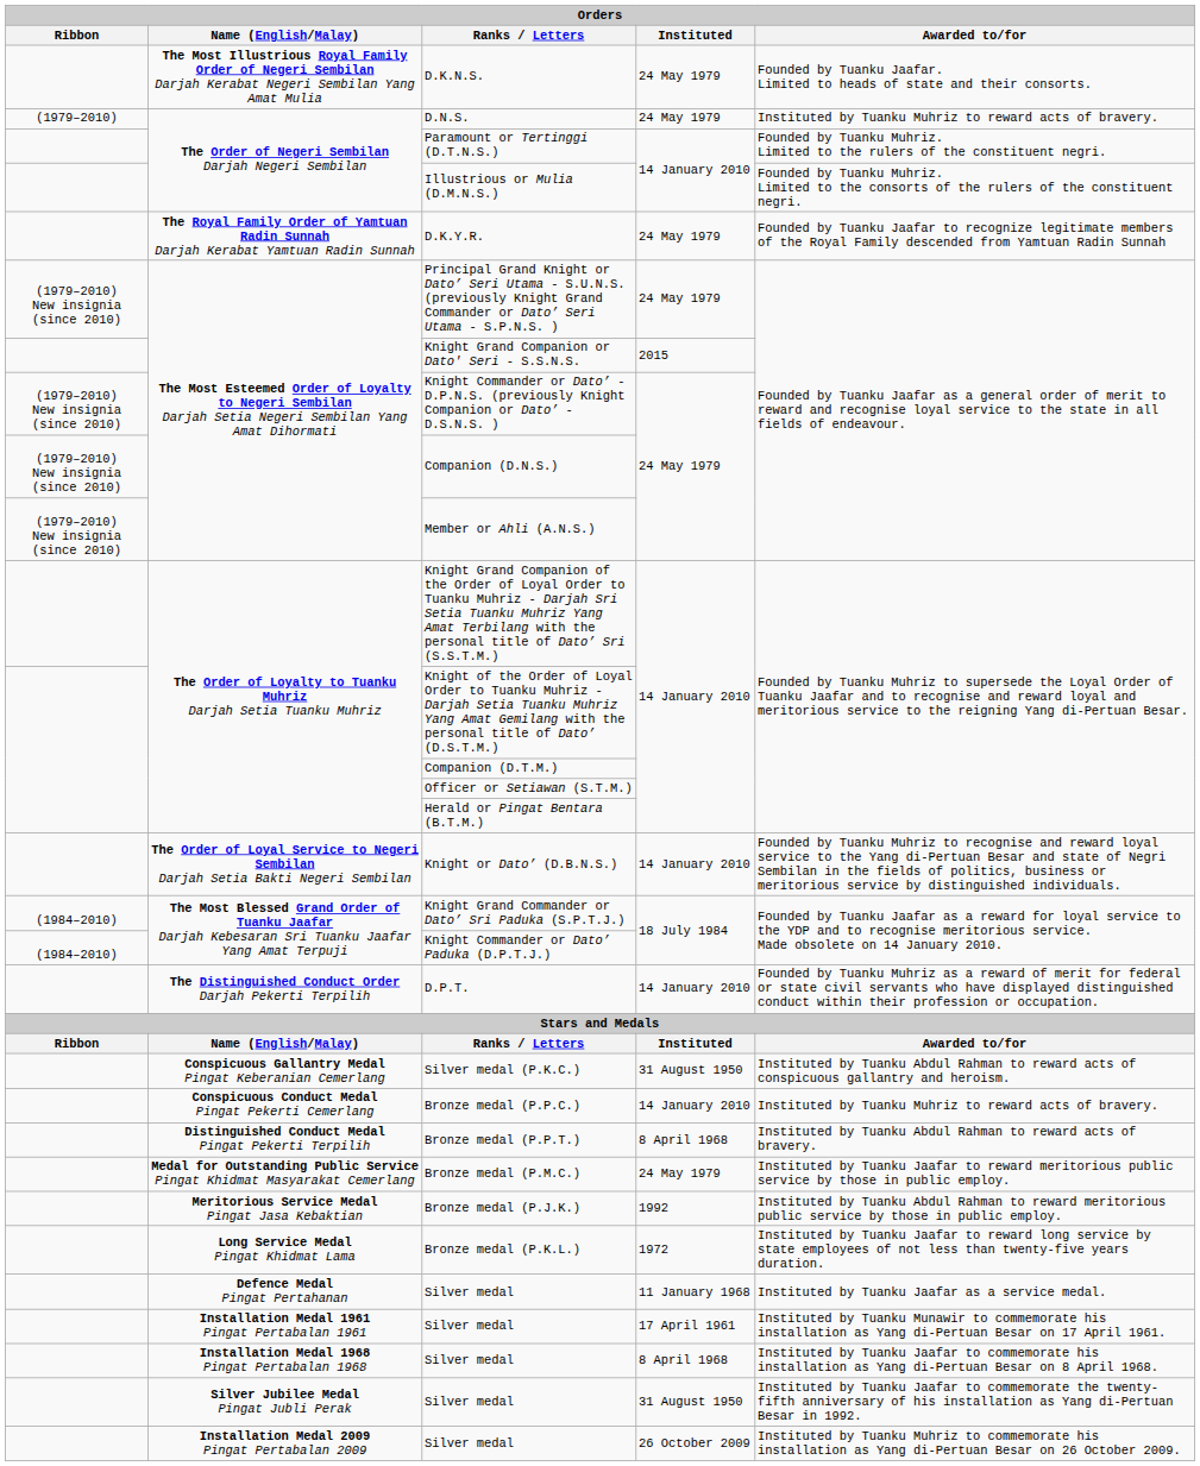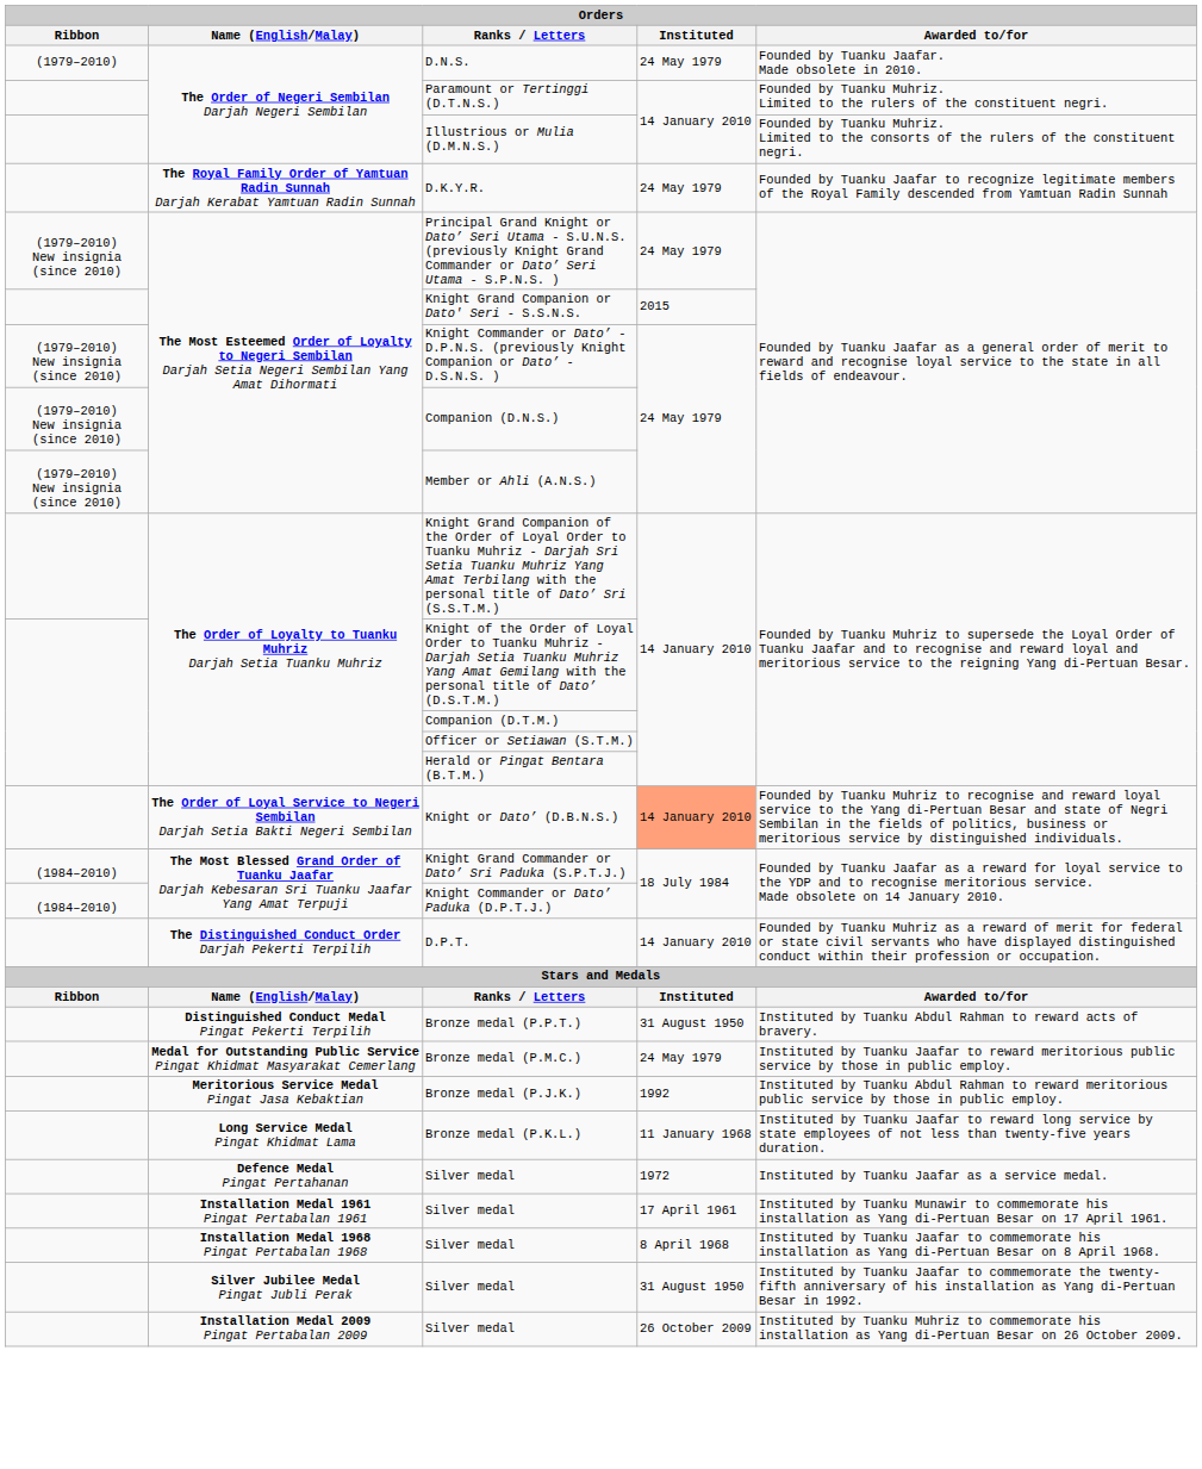- row: The Most Illustrious Royal Family Order of Negeri Sembilan Darjah Kerabat Negeri Sembilan Yang Amat Mulia | D.K.N.S. | 24 May 1979 | Founded by Tuanku Jaafar. Limited to heads of state and their consorts.
D.N.S. | Awarded to/for: Instituted by Tuanku Muhriz to reward acts of bravery. -> Founded by Tuanku Jaafar. Made obsolete in 2010.
Knight or Dato’ (D.B.N.S.) | Instituted: no background -> lightsalmon background
- row: Conspicuous Gallantry Medal Pingat Keberanian Cemerlang | Silver medal (P.K.C.) | 31 August 1950 | Instituted by Tuanku Abdul Rahman to reward acts of conspicuous gallantry and heroism.
- row: Conspicuous Conduct Medal Pingat Pekerti Cemerlang | Bronze medal (P.P.C.) | 14 January 2010 | Instituted by Tuanku Muhriz to reward acts of bravery.
Bronze medal (P.P.T.) | Instituted: 8 April 1968 -> 31 August 1950
Bronze medal (P.K.L.) | Instituted: 1972 -> 11 January 1968
Defence Medal Pingat Pertahanan / Silver medal | Instituted: 11 January 1968 -> 1972
